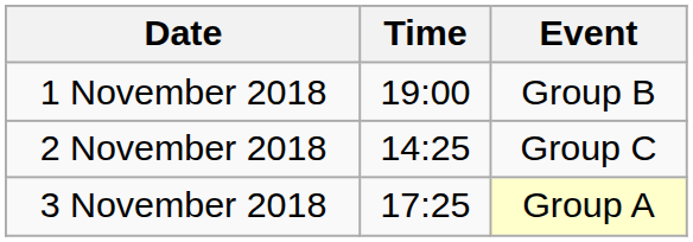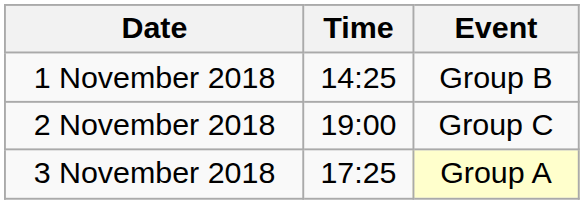1 November 2018 | Time: 19:00 -> 14:25
2 November 2018 | Time: 14:25 -> 19:00
